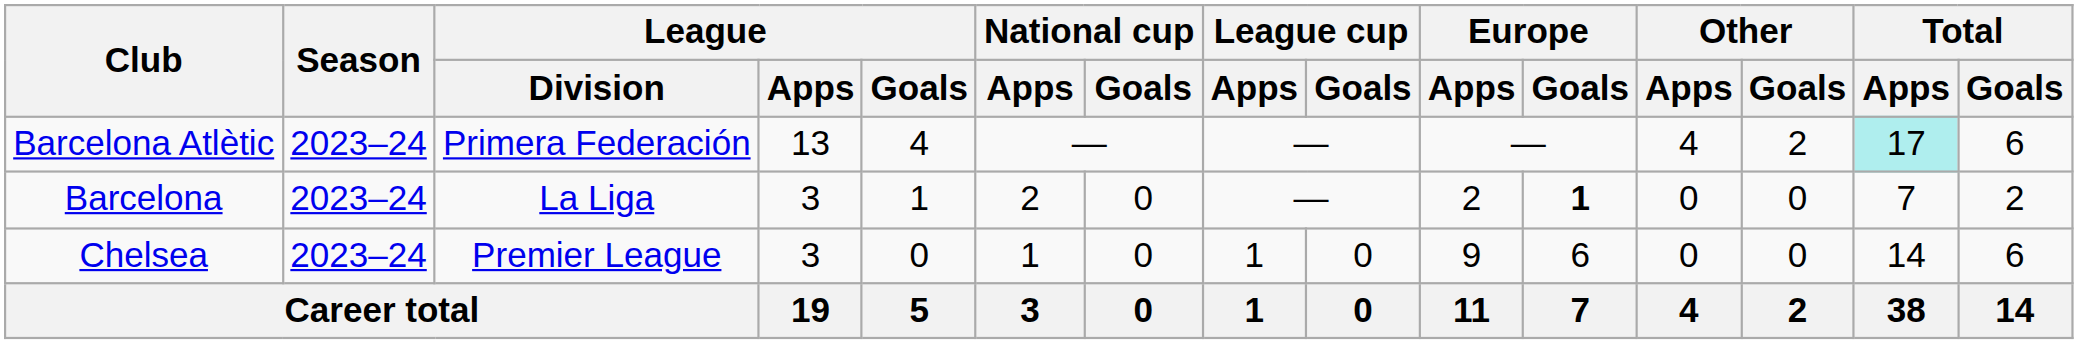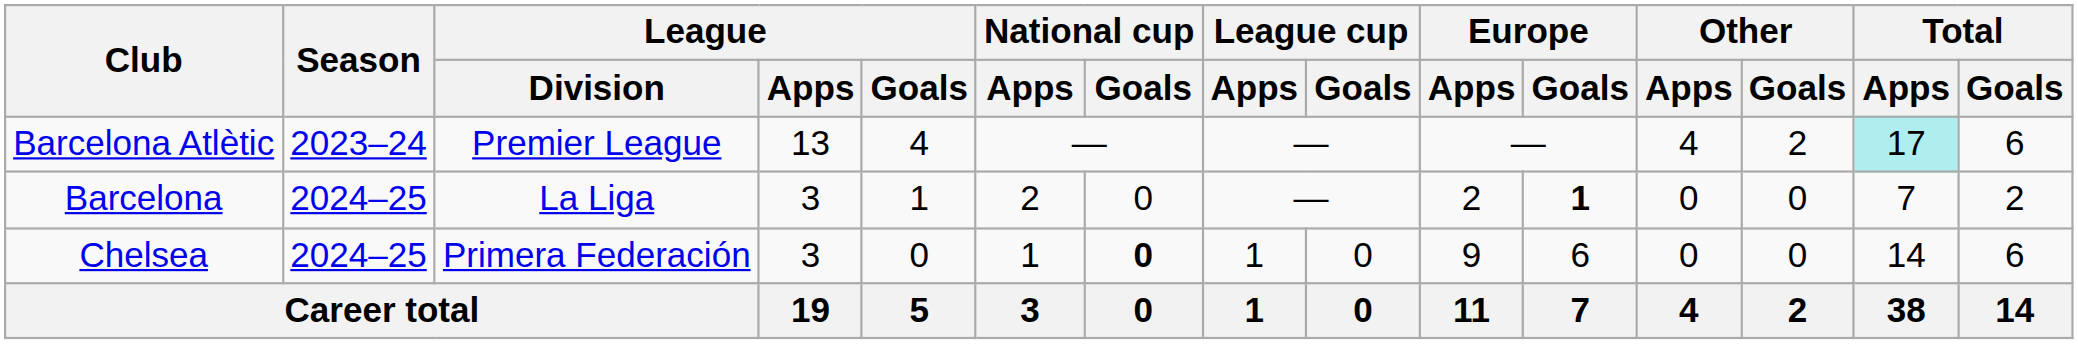Barcelona Atlètic | League / Division: Primera Federación -> Premier League
Barcelona | Season: 2023–24 -> 2024–25
Chelsea | Season: 2023–24 -> 2024–25
Chelsea | League / Division: Premier League -> Primera Federación
Chelsea | National cup / Goals: normal -> bold
